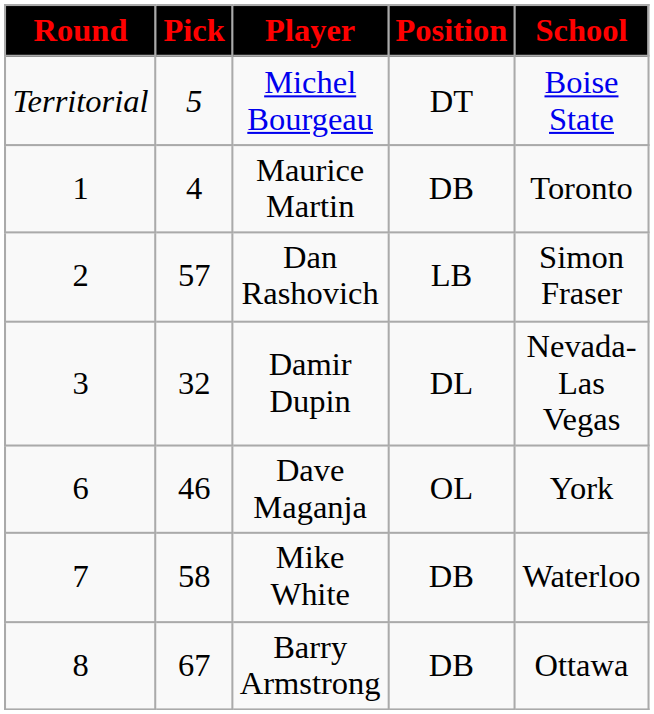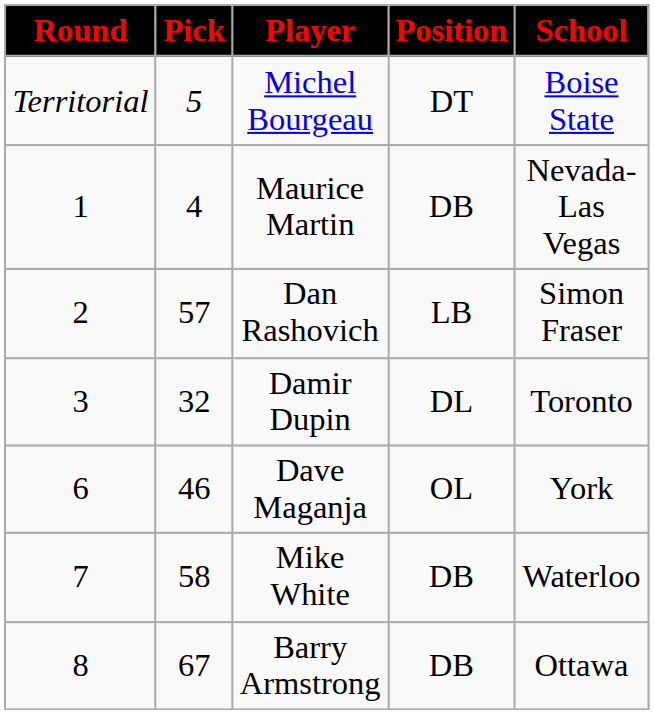Maurice Martin | School: Toronto -> Nevada-Las Vegas
Damir Dupin | School: Nevada-Las Vegas -> Toronto
